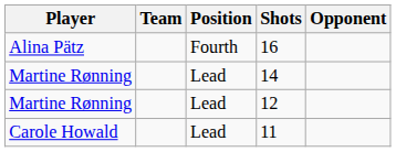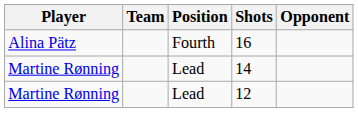- row: Carole Howald | Lead | 11
